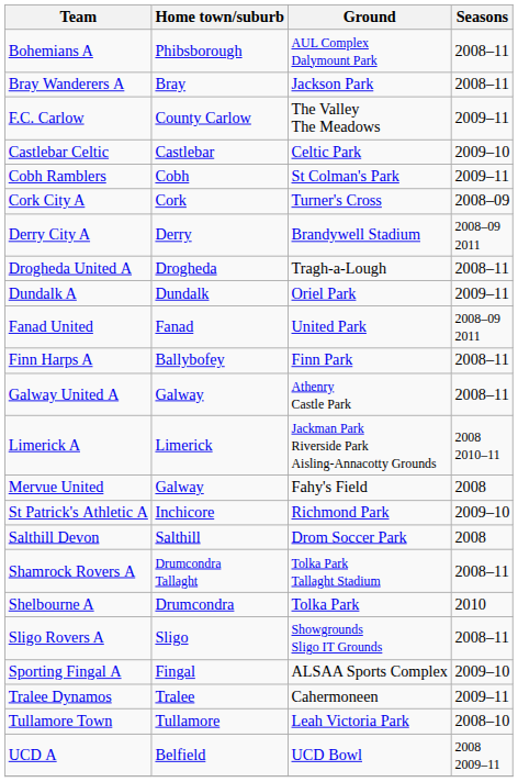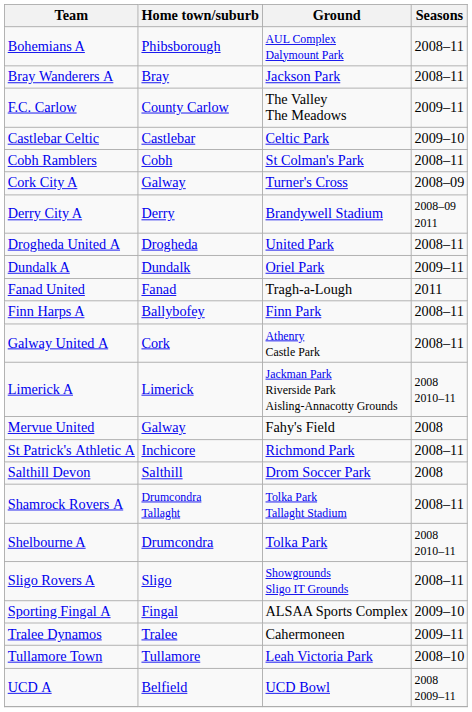Cobh Ramblers | Seasons: 2009–11 -> 2008–11
Cork City A | Home town/suburb: Cork -> Galway
Drogheda United A | Ground: Tragh-a-Lough -> United Park
Fanad United | Ground: United Park -> Tragh-a-Lough
Fanad United | Seasons: 2008–09 2011 -> 2011
Galway United A | Home town/suburb: Galway -> Cork
St Patrick's Athletic A | Seasons: 2009–10 -> 2008–11
Shelbourne A | Seasons: 2010 -> 2008 2010–11
